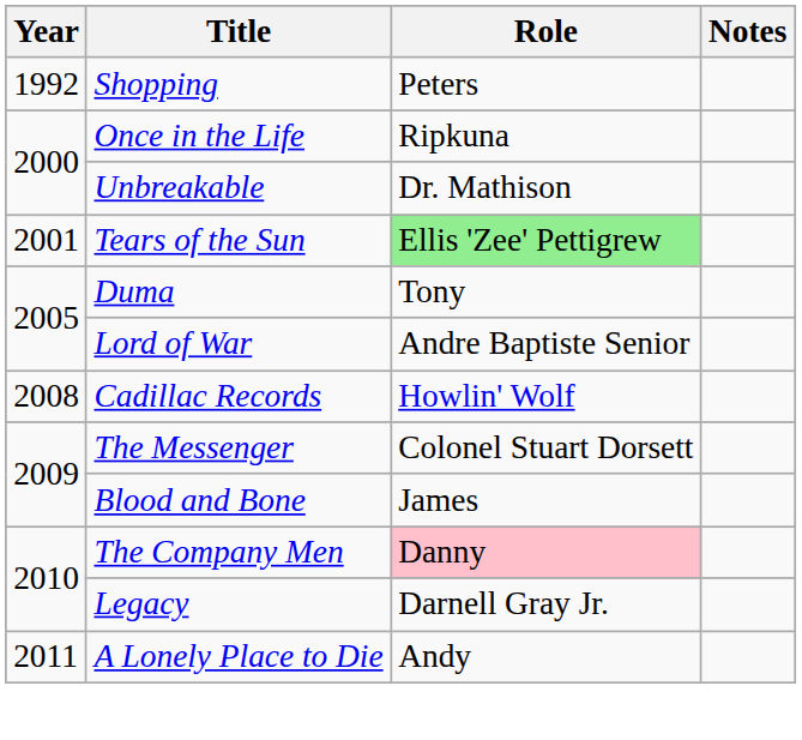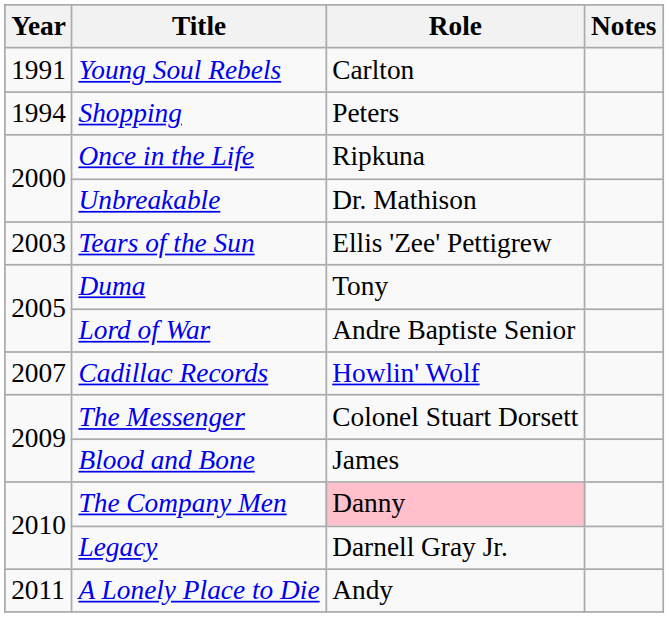+ row: 1991 | Young Soul Rebels | Carlton
Shopping | Year: 1992 -> 1994
Tears of the Sun | Year: 2001 -> 2003
Tears of the Sun | Role: lightgreen background -> no background
Cadillac Records | Year: 2008 -> 2007
